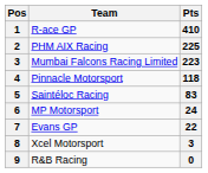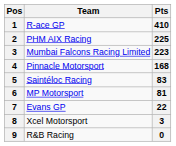Pinnacle Motorsport | Pts: 118 -> 168
MP Motorsport | Pts: 24 -> 81
